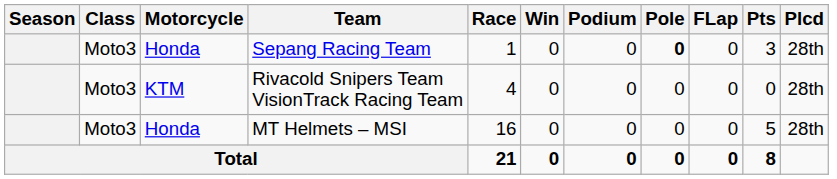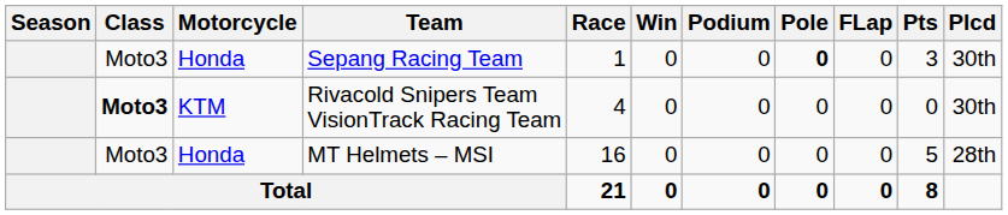Sepang Racing Team | Plcd: 28th -> 30th
Rivacold Snipers Team VisionTrack Racing Team | Class: normal -> bold
Rivacold Snipers Team VisionTrack Racing Team | Plcd: 28th -> 30th
